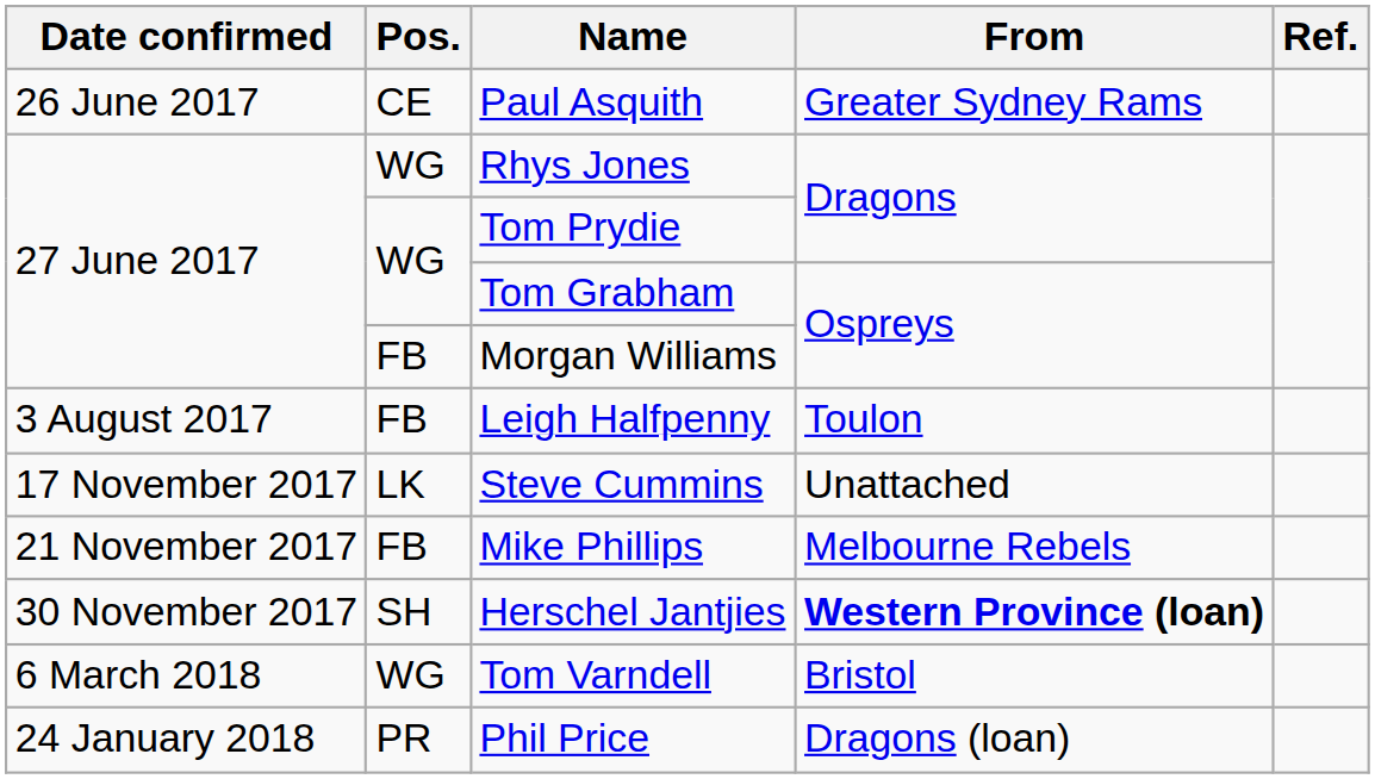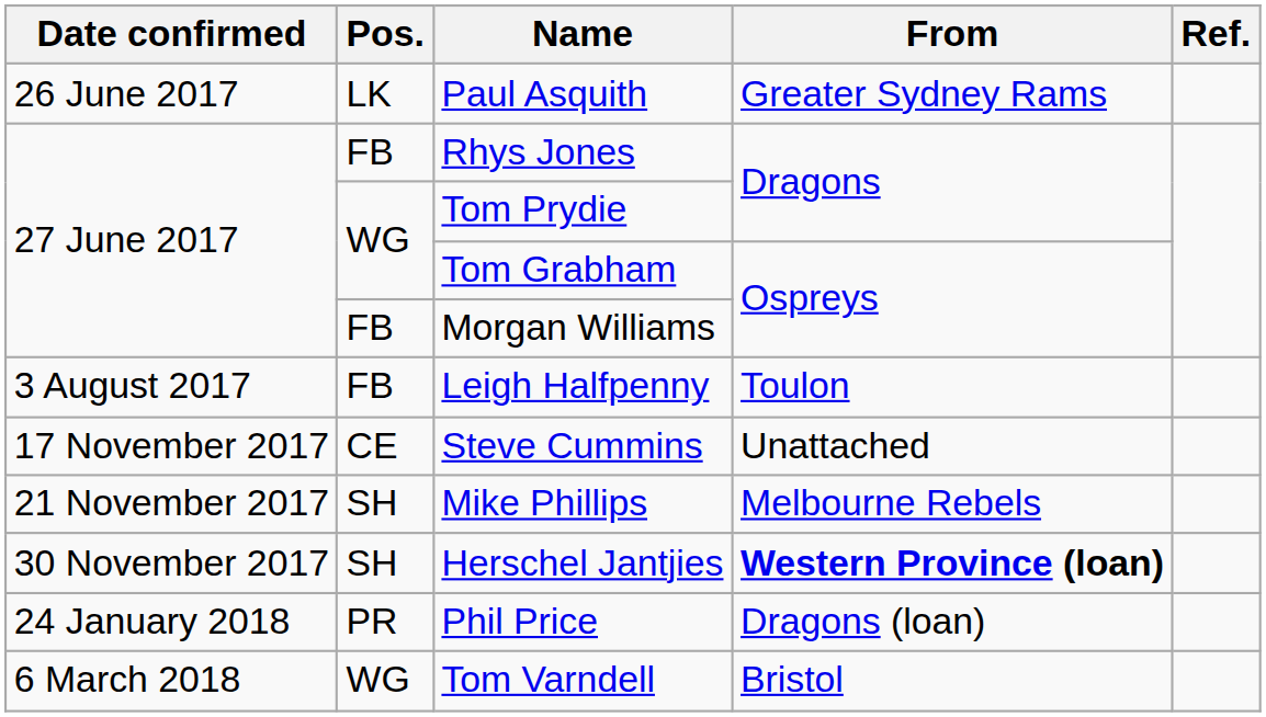Paul Asquith | Pos.: CE -> LK
Rhys Jones | Pos.: WG -> FB
Steve Cummins | Pos.: LK -> CE
Mike Phillips | Pos.: FB -> SH
rows swapped: Phil Price <-> Tom Varndell
